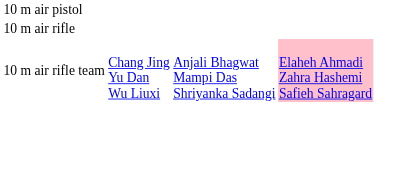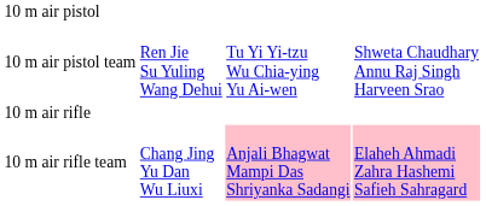+ row: 10 m air pistol team | Ren Jie Su Yuling Wang Dehui | Tu Yi Yi-tzu Wu Chia-ying Yu Ai-wen | Shweta Chaudhary Annu Raj Singh Harveen Srao
10 m air rifle team | column 3: no background -> pink background
